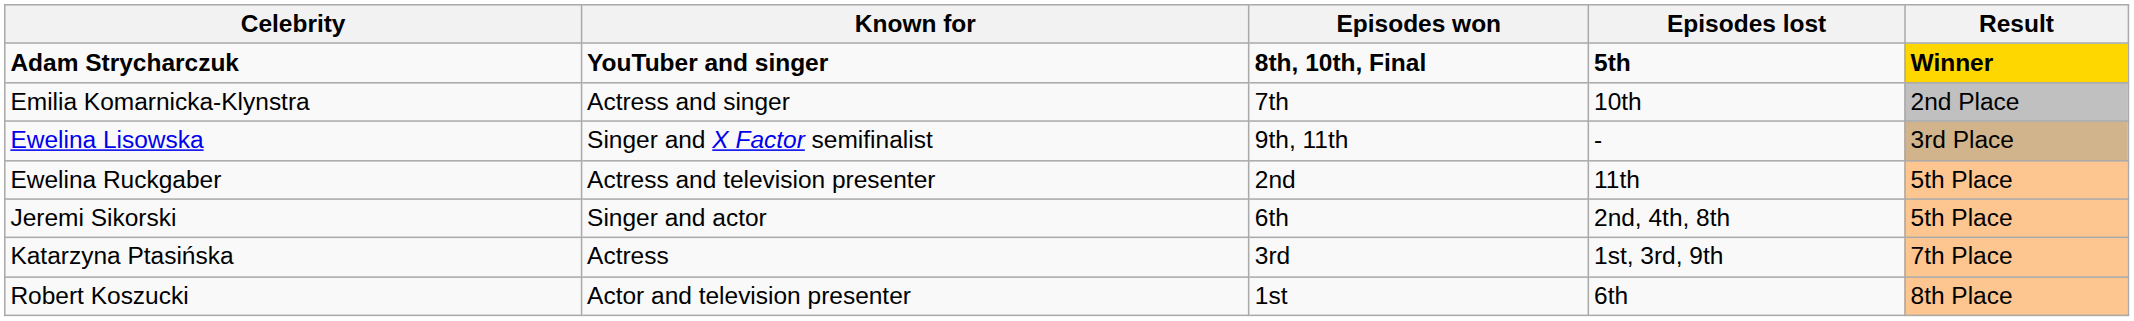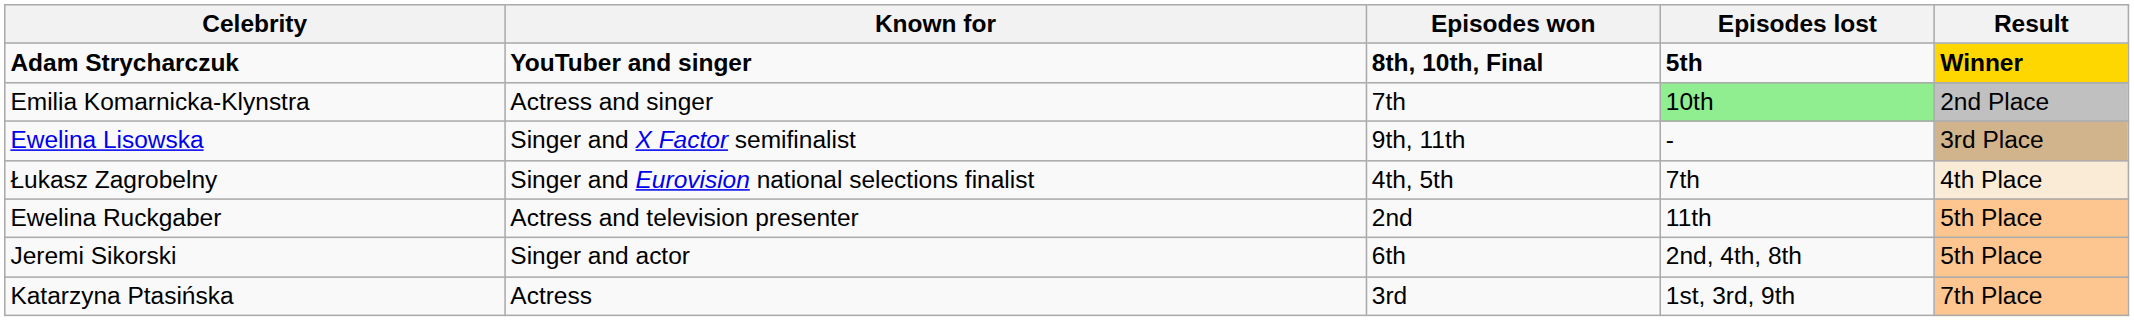Emilia Komarnicka-Klynstra | Episodes lost: no background -> lightgreen background
+ row: Łukasz Zagrobelny | Singer and Eurovision national selections finalist | 4th, 5th | 7th | 4th Place
- row: Robert Koszucki | Actor and television presenter | 1st | 6th | 8th Place
